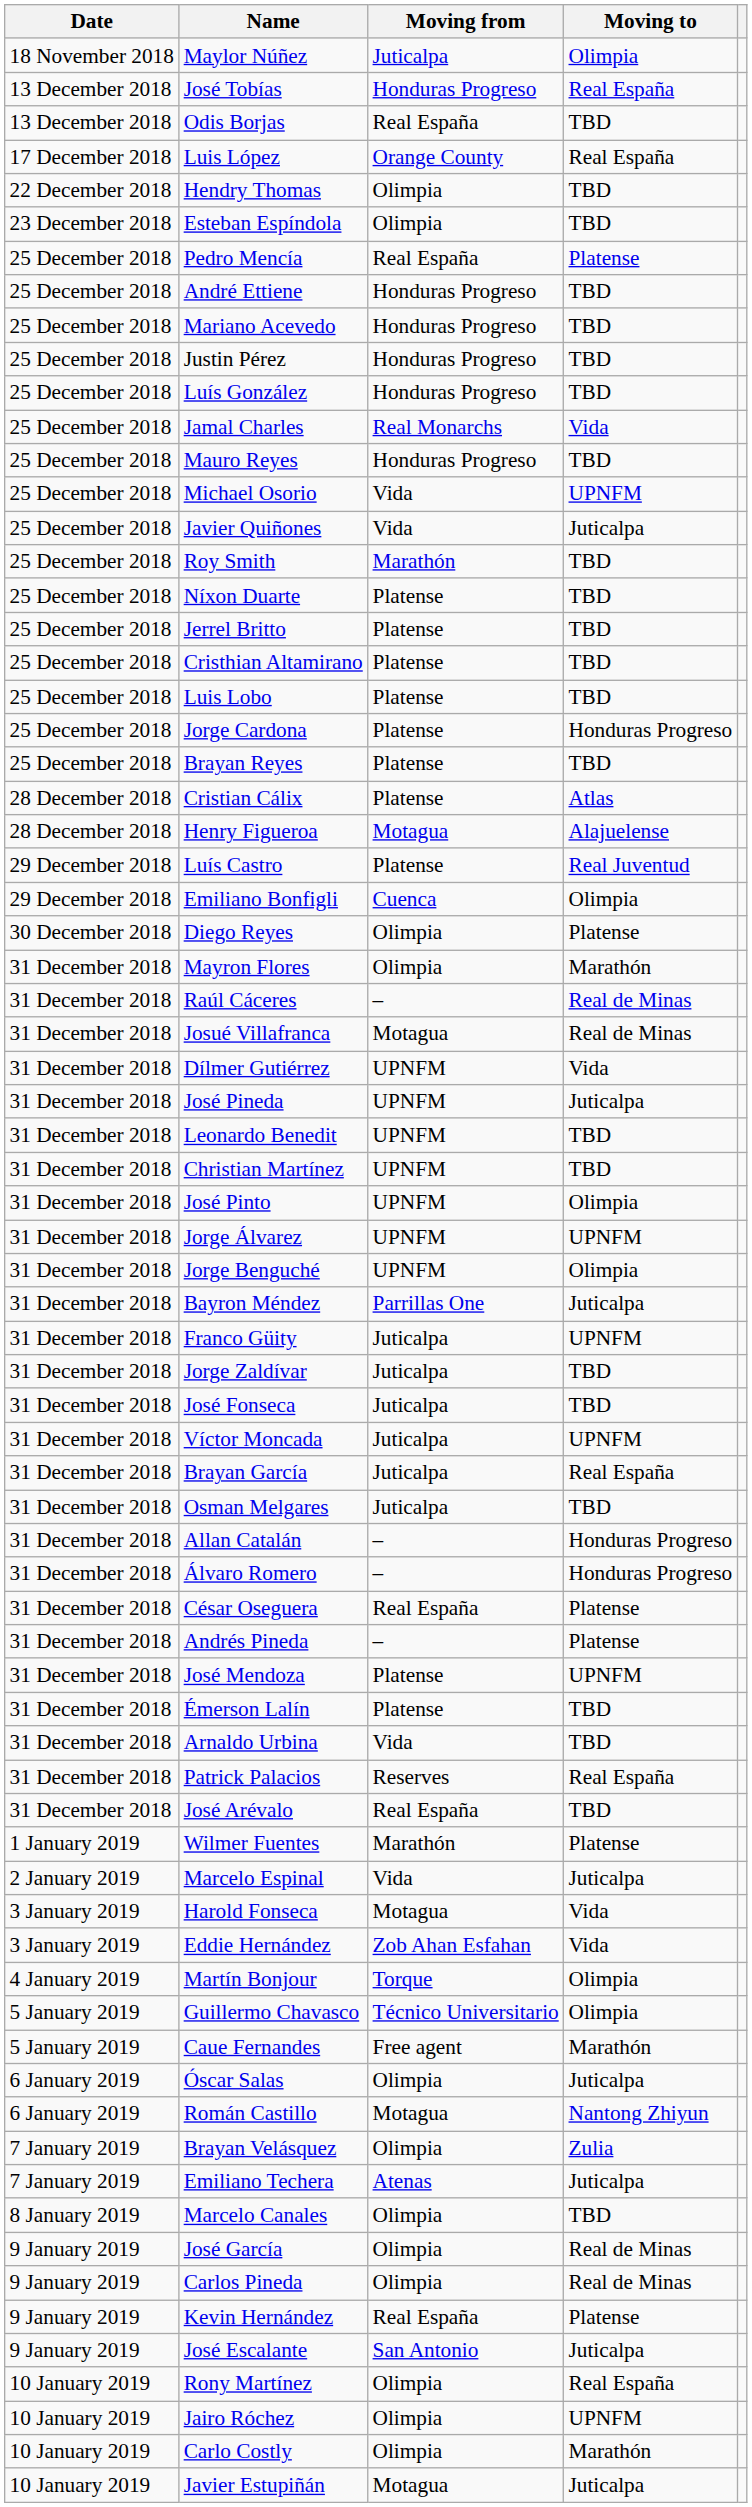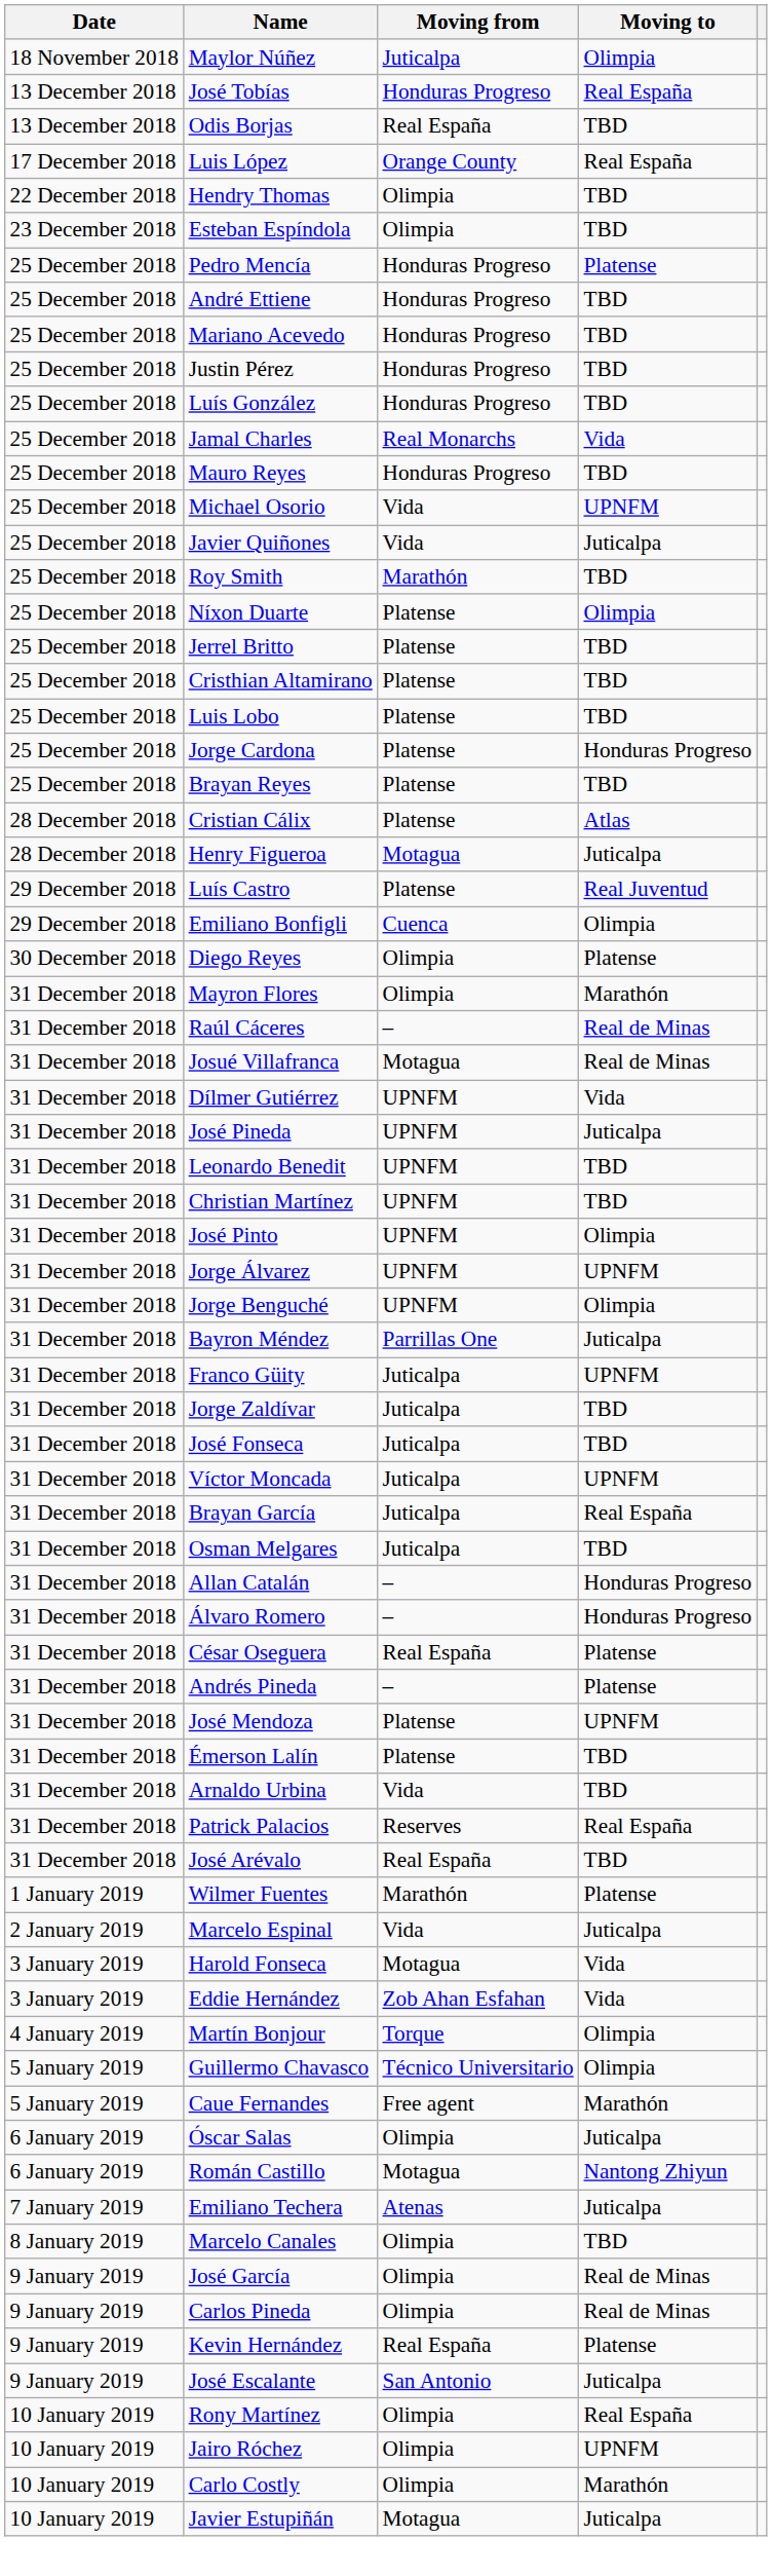Pedro Mencía | Moving from: Real España -> Honduras Progreso
Níxon Duarte | Moving to: TBD -> Olimpia
Henry Figueroa | Moving to: Alajuelense -> Juticalpa
- row: 7 January 2019 | Brayan Velásquez | Olimpia | Zulia
